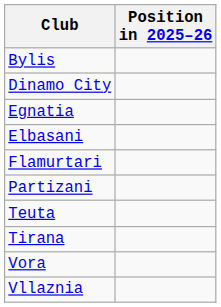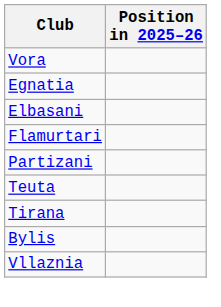rows swapped: Bylis <-> Vora
- row: Dinamo City
